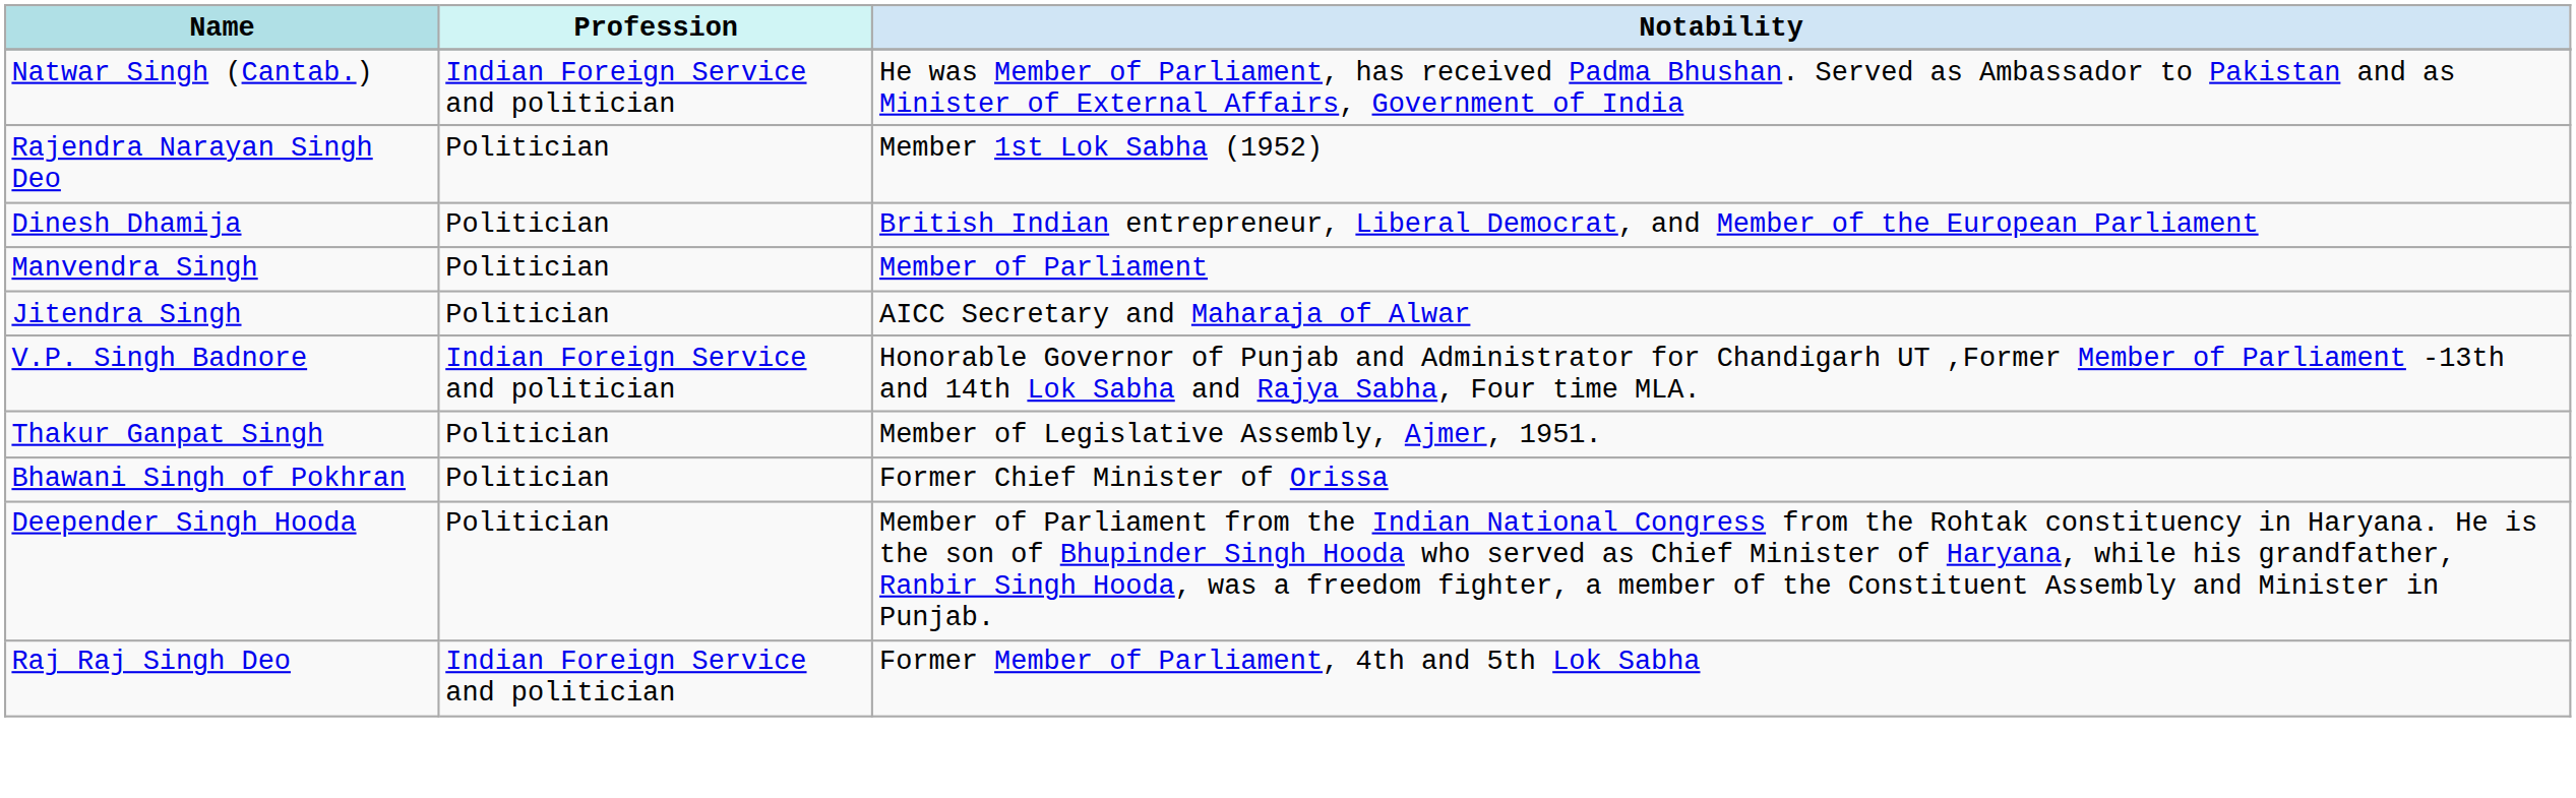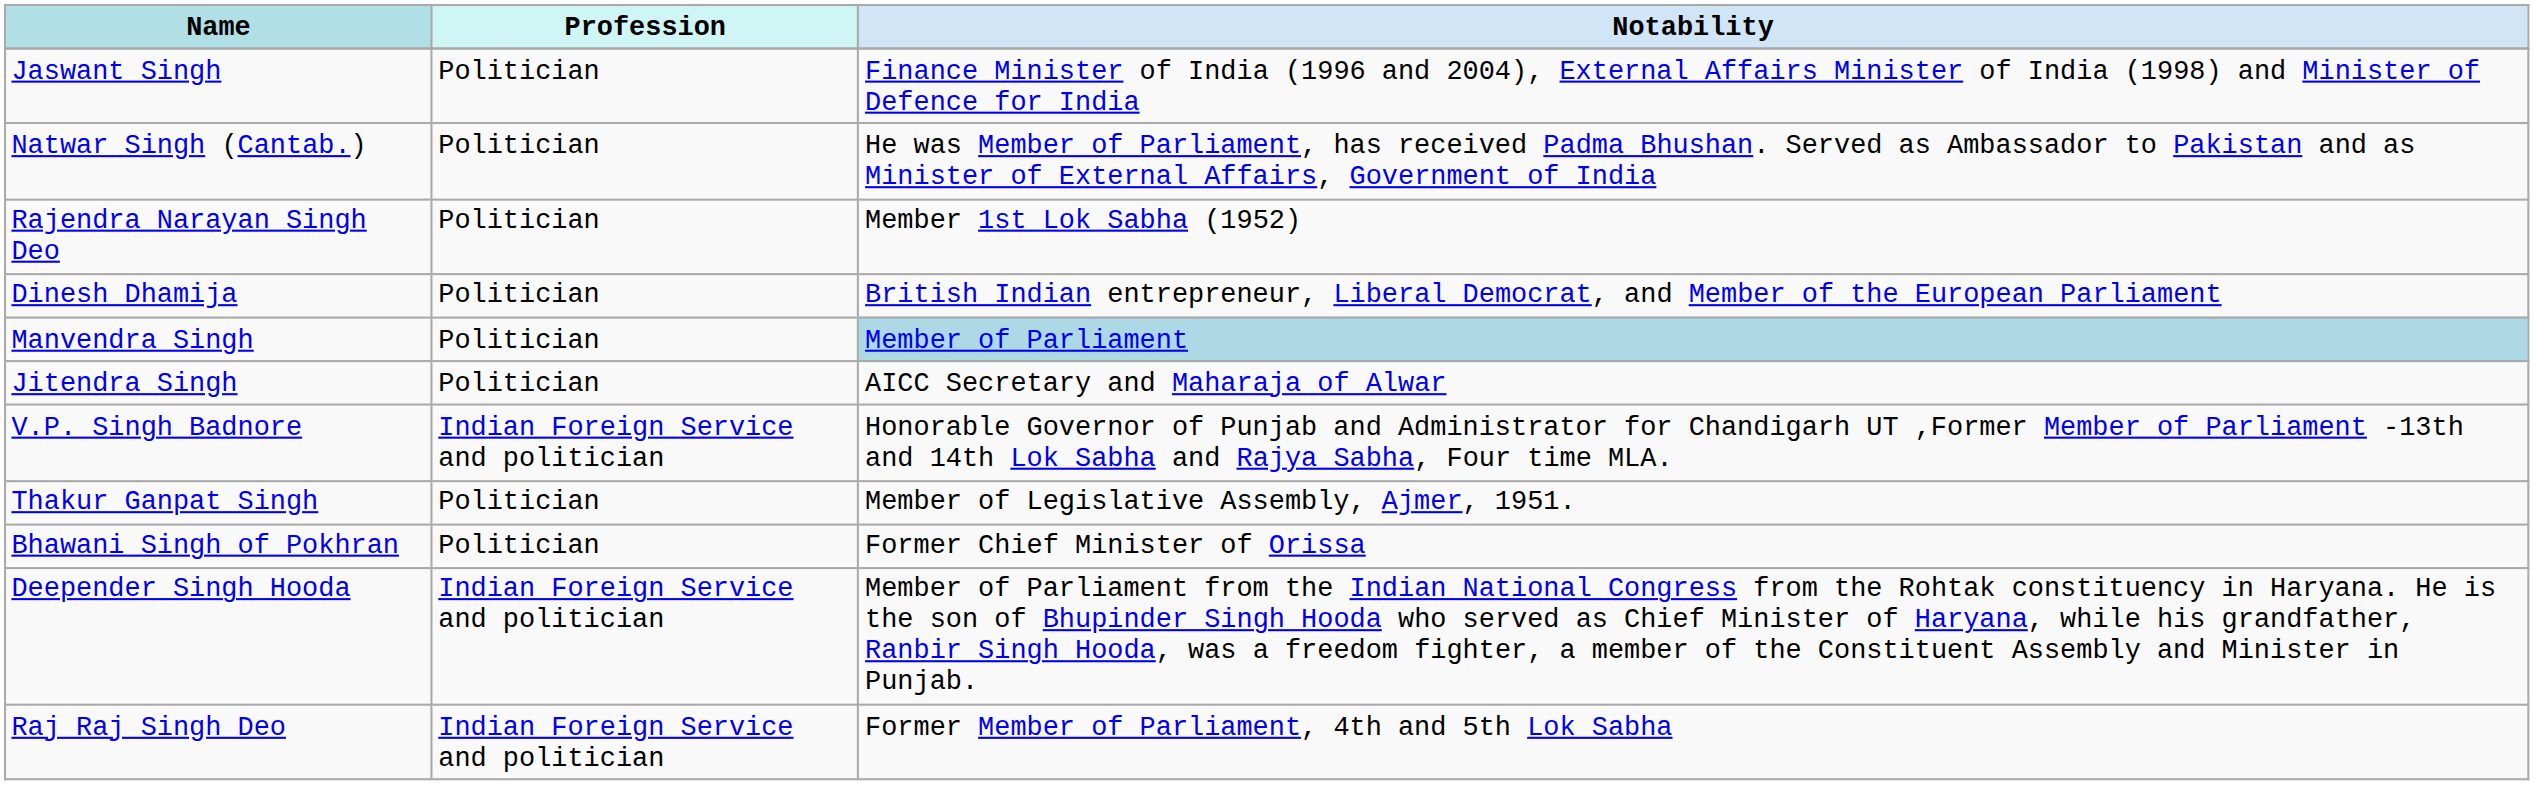+ row: Jaswant Singh | Politician | Finance Minister of India (1996 and 2004), External Affairs Minister of India (1998) and Minister of Defence for India
Natwar Singh (Cantab.) | Profession: Indian Foreign Service and politician -> Politician
Manvendra Singh | Notability: no background -> lightblue background
Deepender Singh Hooda | Profession: Politician -> Indian Foreign Service and politician
